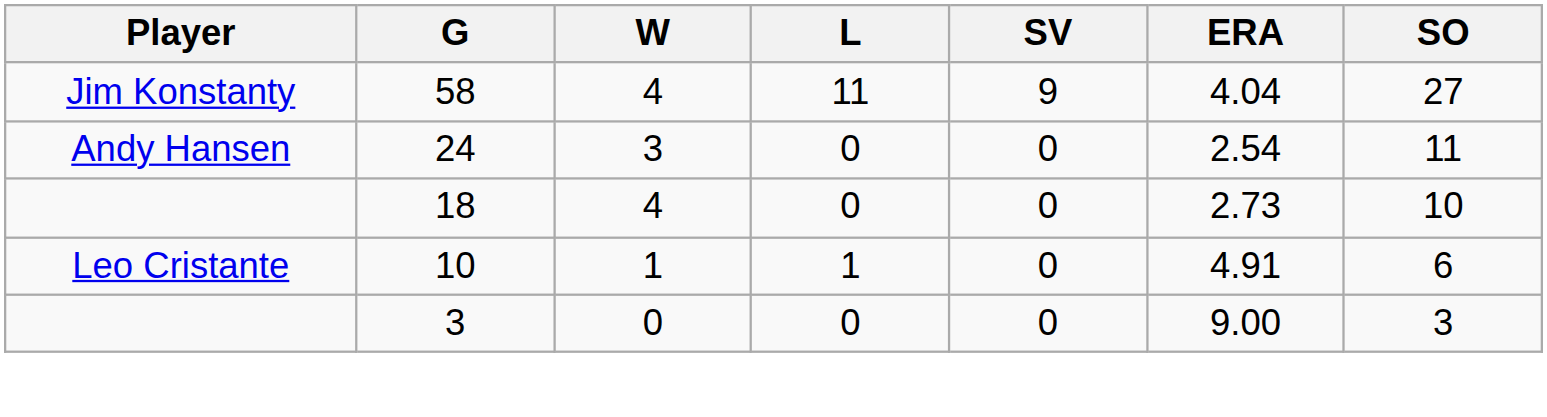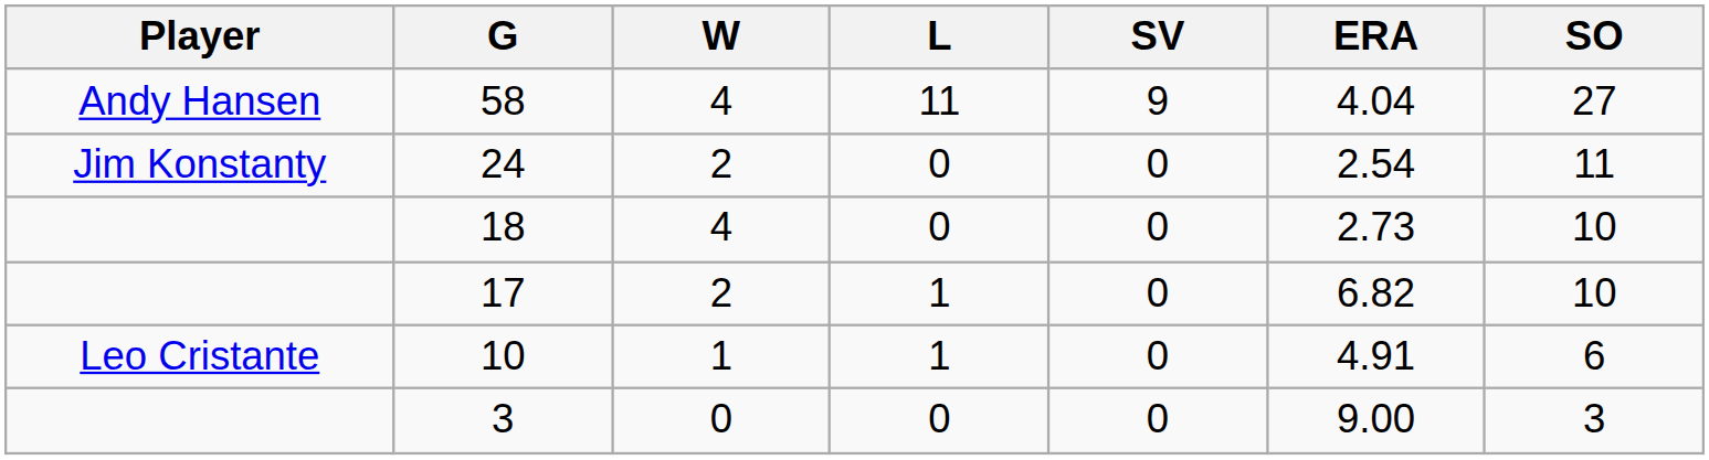58 | Player: Jim Konstanty -> Andy Hansen
24 | Player: Andy Hansen -> Jim Konstanty
24 | W: 3 -> 2
+ row: 17 | 2 | 1 | 0 | 6.82 | 10
